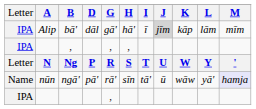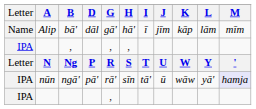bā' | Letter: IPA -> Name
bā' | J: lightgrey background -> no background
ngā' | Letter: Name -> IPA
